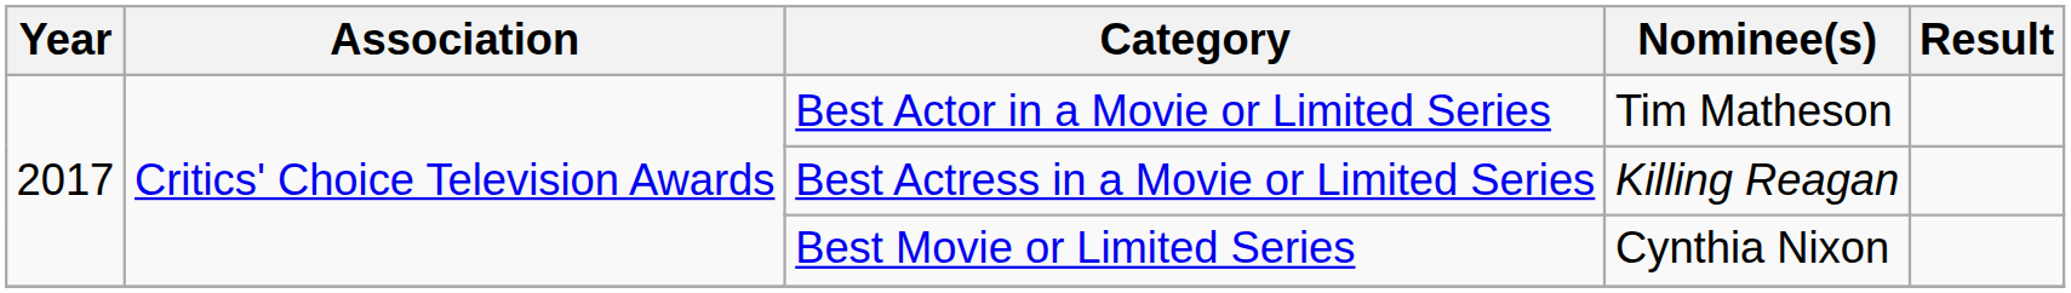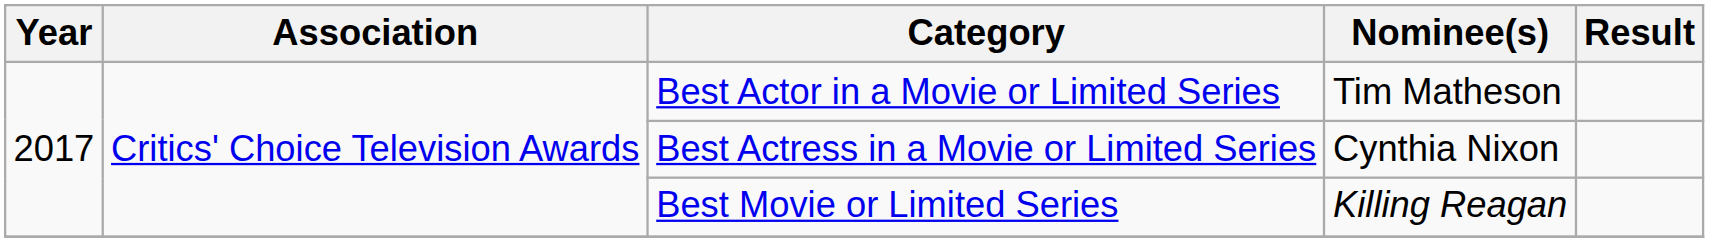Best Actress in a Movie or Limited Series | Nominee(s): Killing Reagan -> Cynthia Nixon
Best Movie or Limited Series | Nominee(s): Cynthia Nixon -> Killing Reagan
